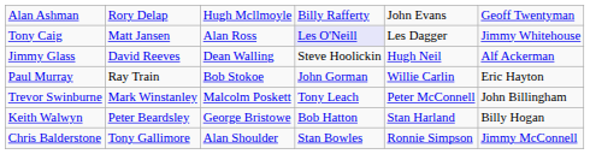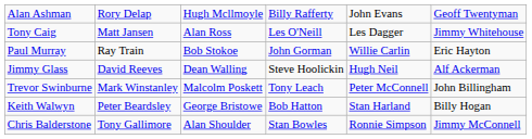Tony Caig | column 4: lavender background -> no background
rows swapped: Jimmy Glass <-> Paul Murray
